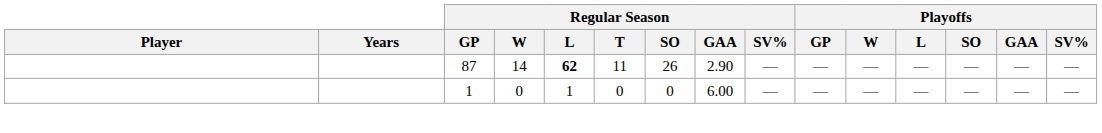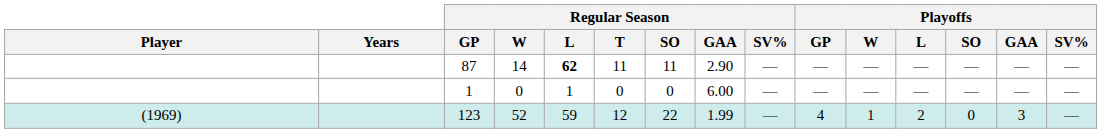87 | Regular Season / SO: 26 -> 11
+ row: (1969) | 123 | 52 | 59 | 12 | 22 | 1.99 | — | 4 | 1 | 2 | 0 | 3 | —
